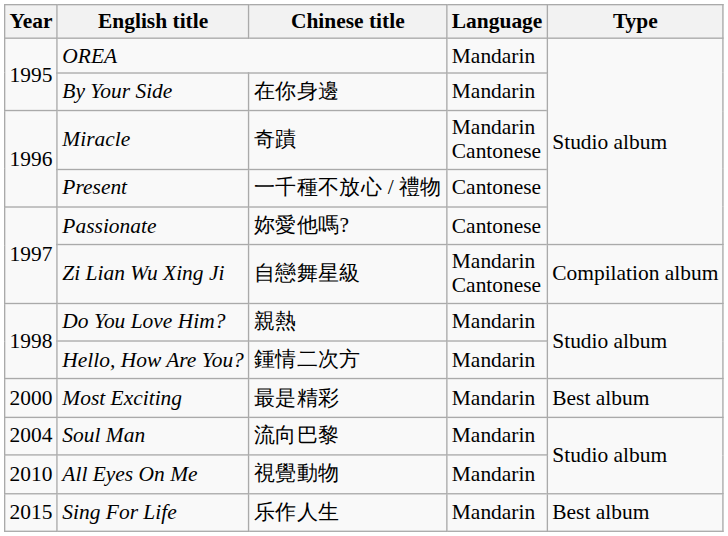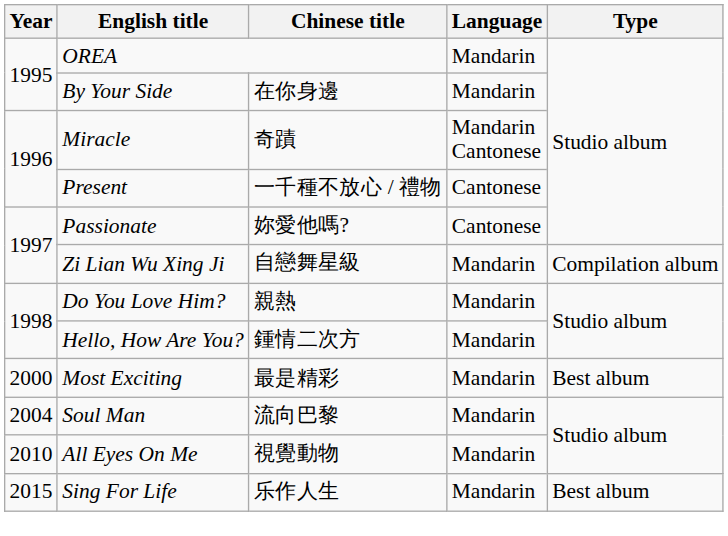Zi Lian Wu Xing Ji | Language: Mandarin Cantonese -> Mandarin
